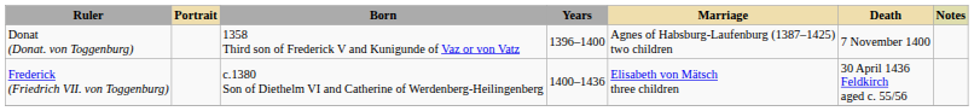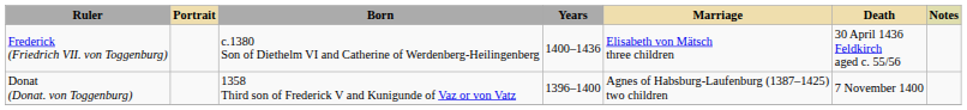rows swapped: Donat (Donat. von Toggenburg) <-> Frederick (Friedrich VII. von Toggenburg)
